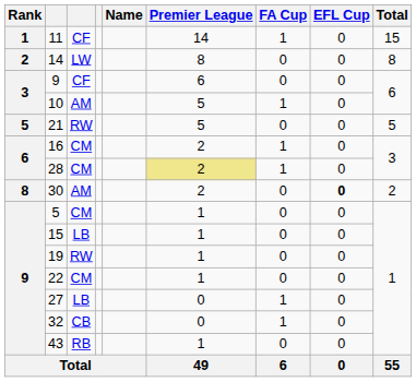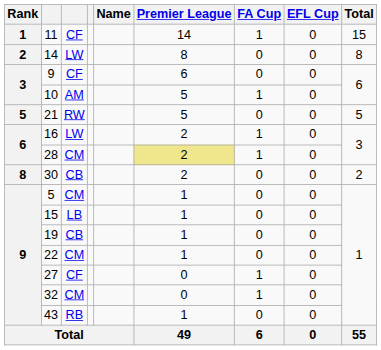16 | column 3: CM -> LW
30 | column 3: AM -> CB
30 | EFL Cup: bold -> normal
19 | column 3: RW -> CB
27 | column 3: LB -> CF
32 | column 3: CB -> CM
